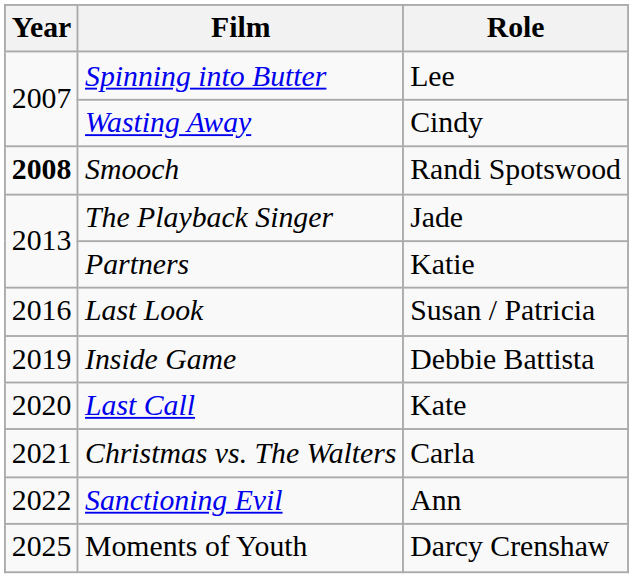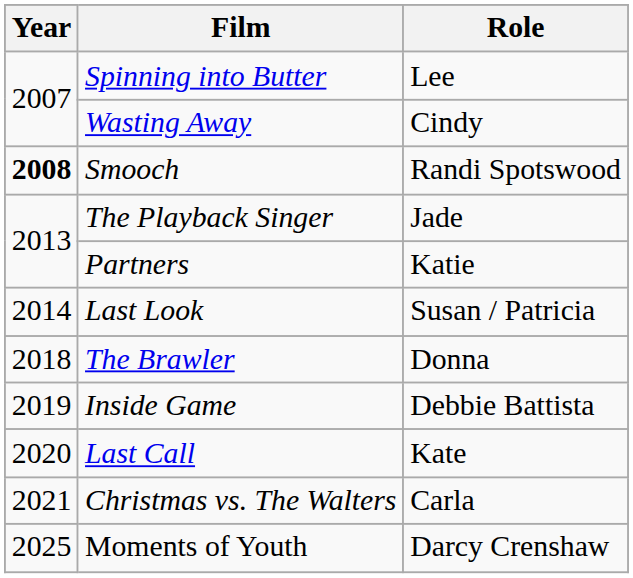Last Look | Year: 2016 -> 2014
+ row: 2018 | The Brawler | Donna
- row: 2022 | Sanctioning Evil | Ann
